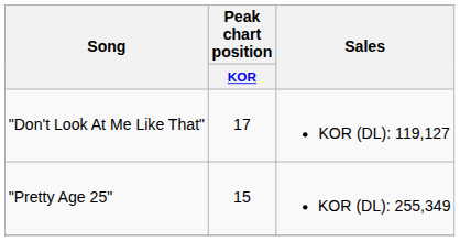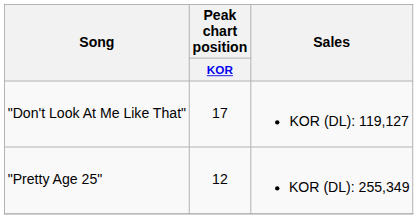"Pretty Age 25" | Peak chart position / KOR: 15 -> 12
